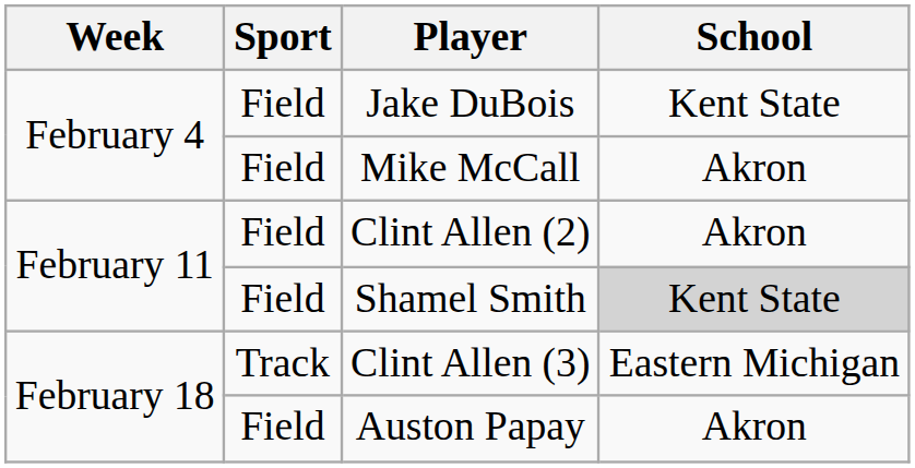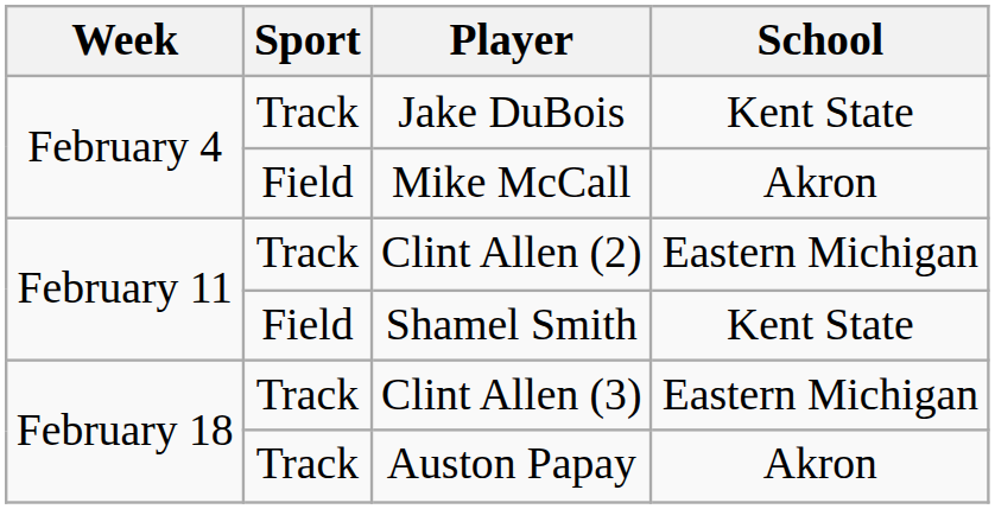Jake DuBois | Sport: Field -> Track
Clint Allen (2) | Sport: Field -> Track
Clint Allen (2) | School: Akron -> Eastern Michigan
Shamel Smith | School: lightgrey background -> no background
Auston Papay | Sport: Field -> Track
